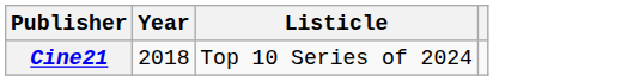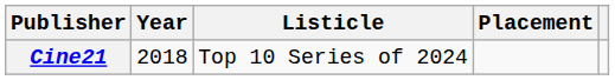+ column: Placement
